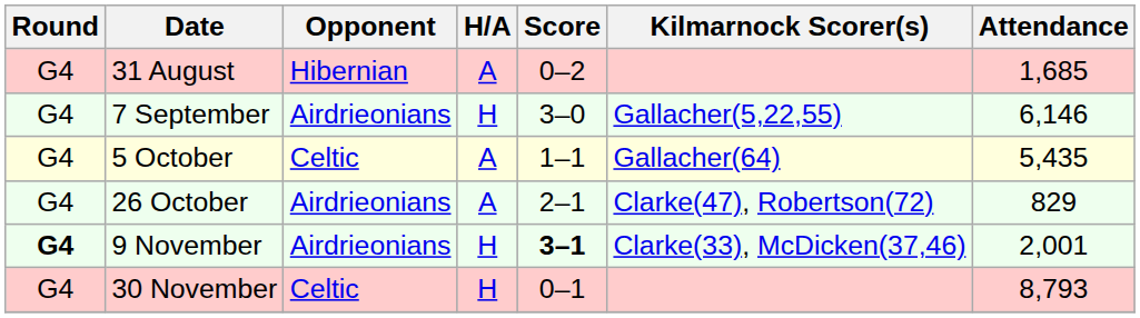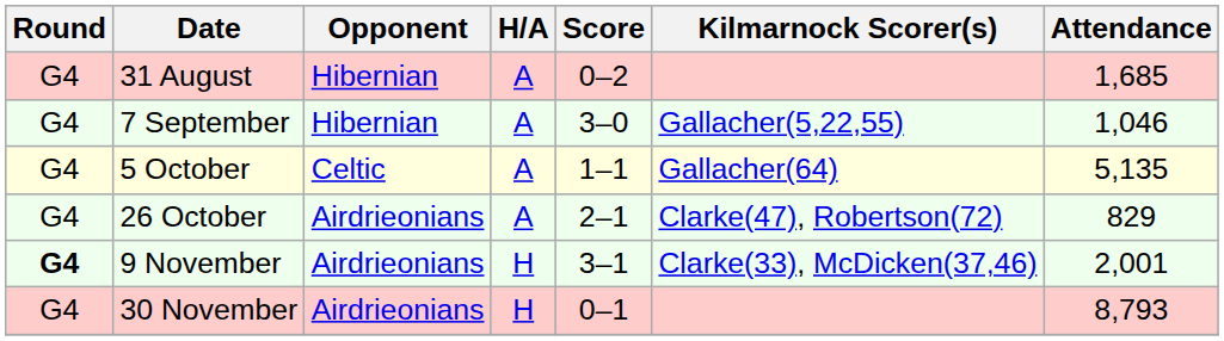7 September | Opponent: Airdrieonians -> Hibernian
7 September | H/A: H -> A
7 September | Attendance: 6,146 -> 1,046
5 October | Attendance: 5,435 -> 5,135
9 November | Score: bold -> normal
30 November | Opponent: Celtic -> Airdrieonians
